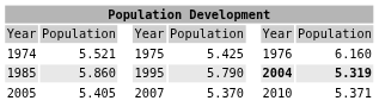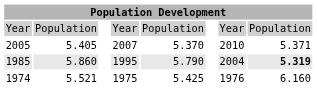rows swapped: 1974 <-> 2005
1985 | column 7: bold -> normal
